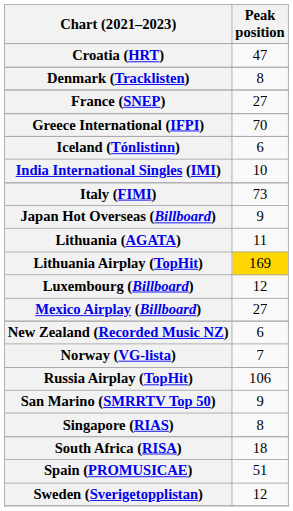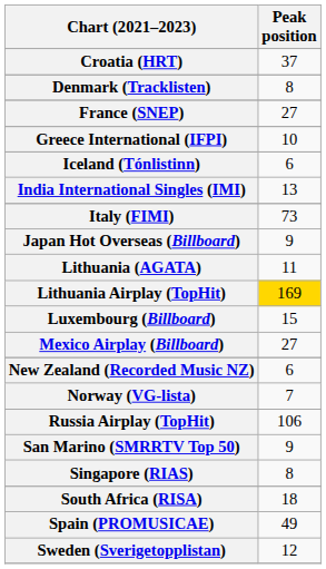Croatia (HRT) | Peak position: 47 -> 37
Greece International (IFPI) | Peak position: 70 -> 10
India International Singles (IMI) | Peak position: 10 -> 13
Luxembourg (Billboard) | Peak position: 12 -> 15
Spain (PROMUSICAE) | Peak position: 51 -> 49
